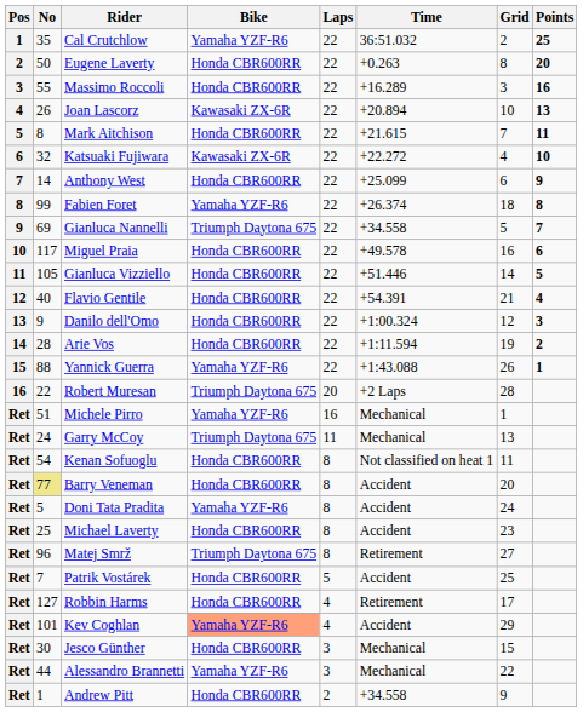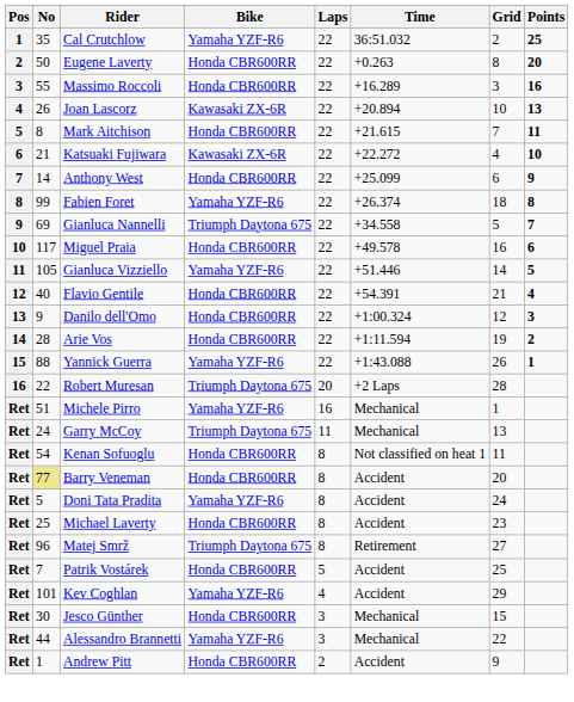Katsuaki Fujiwara | No: 32 -> 21
Gianluca Vizziello | Bike: Honda CBR600RR -> Yamaha YZF-R6
- row: Ret | 127 | Robbin Harms | Honda CBR600RR | 4 | Retirement | 17
Kev Coghlan | Bike: lightsalmon background -> no background
Andrew Pitt | Time: +34.558 -> Accident
